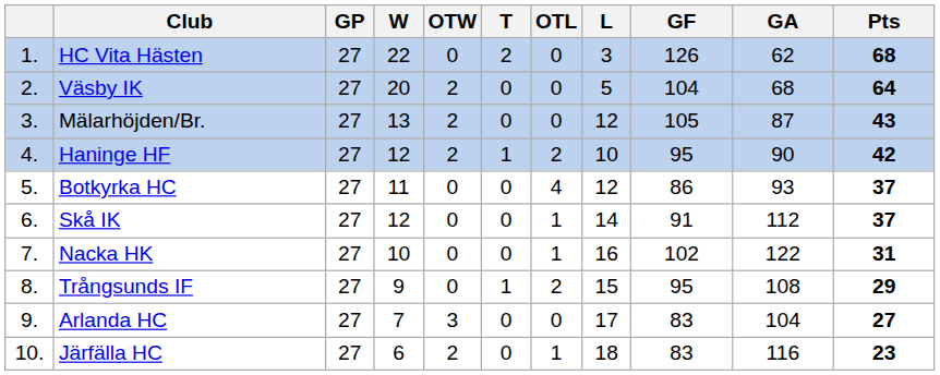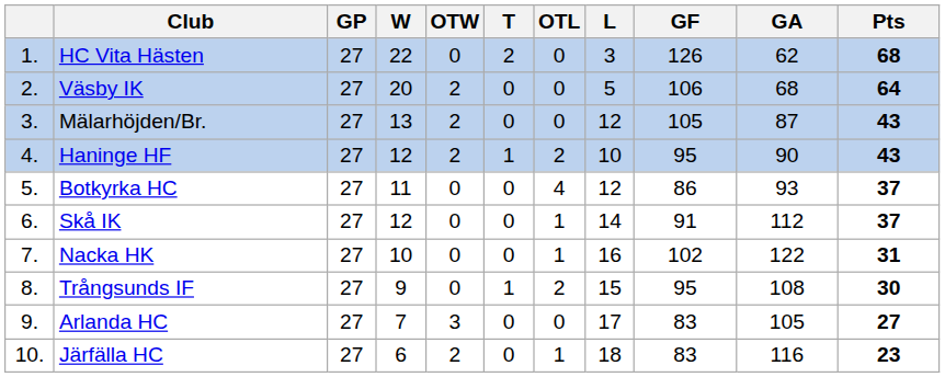Väsby IK | GF: 104 -> 106
Haninge HF | Pts: 42 -> 43
Trångsunds IF | Pts: 29 -> 30
Arlanda HC | GA: 104 -> 105
